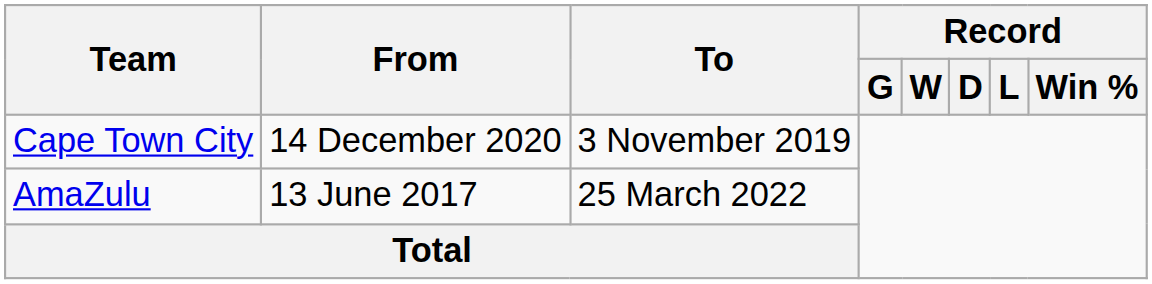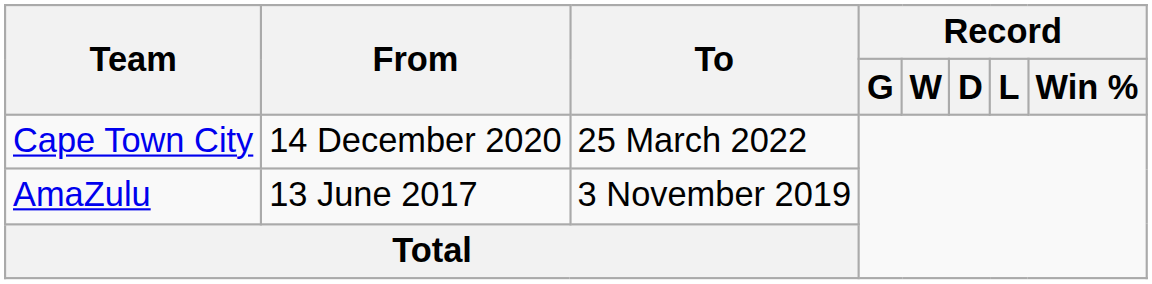Cape Town City | To: 3 November 2019 -> 25 March 2022
AmaZulu | To: 25 March 2022 -> 3 November 2019
